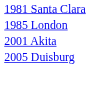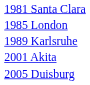+ row: 1989 Karlsruhe
